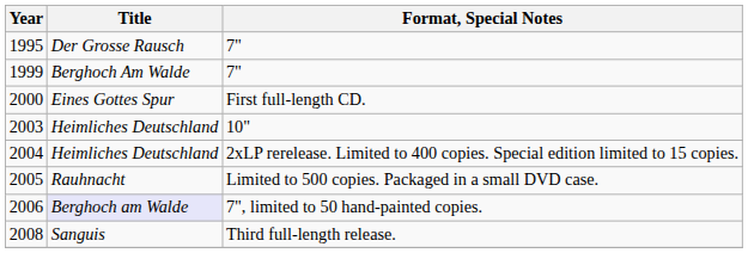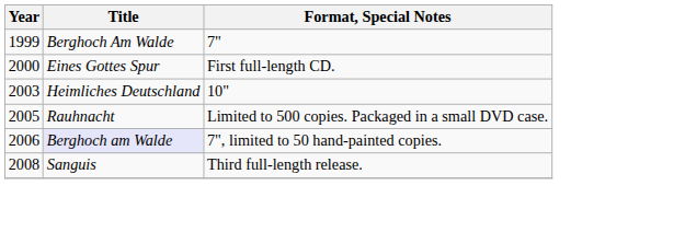- row: 1995 | Der Grosse Rausch | 7"
- row: 2004 | Heimliches Deutschland | 2xLP rerelease. Limited to 400 copies. Special edition limited to 15 copies.
